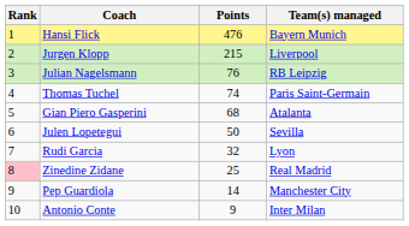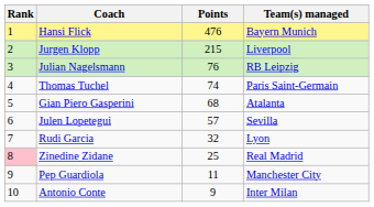Julen Lopetegui | Points: 50 -> 57
Pep Guardiola | Points: 14 -> 11
